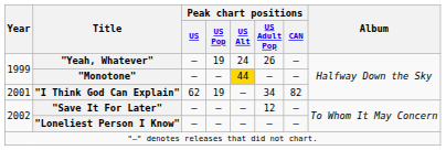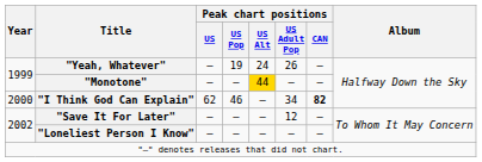"I Think God Can Explain" | Year: 2001 -> 2000
"I Think God Can Explain" | Peak chart positions / US Pop: 19 -> 46
"I Think God Can Explain" | Peak chart positions / CAN: normal -> bold
